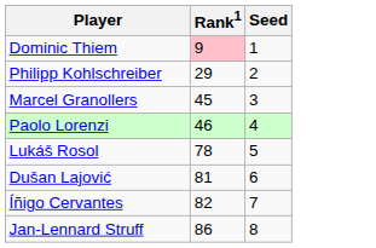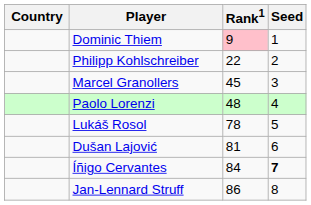+ column: Country
Philipp Kohlschreiber | Rank1: 29 -> 22
Paolo Lorenzi | Rank1: 46 -> 48
Íñigo Cervantes | Rank1: 82 -> 84
Íñigo Cervantes | Seed: normal -> bold
